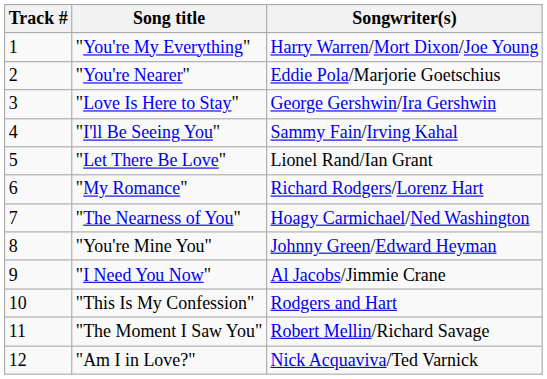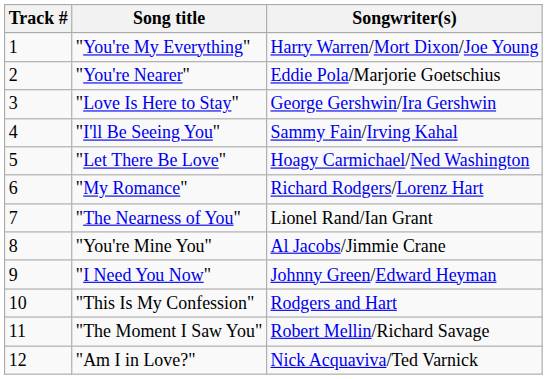"Let There Be Love" | Songwriter(s): Lionel Rand/Ian Grant -> Hoagy Carmichael/Ned Washington
"The Nearness of You" | Songwriter(s): Hoagy Carmichael/Ned Washington -> Lionel Rand/Ian Grant
"You're Mine You" | Songwriter(s): Johnny Green/Edward Heyman -> Al Jacobs/Jimmie Crane
"I Need You Now" | Songwriter(s): Al Jacobs/Jimmie Crane -> Johnny Green/Edward Heyman
